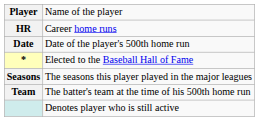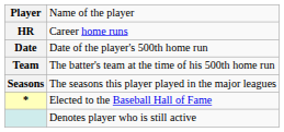rows swapped: Team <-> *
